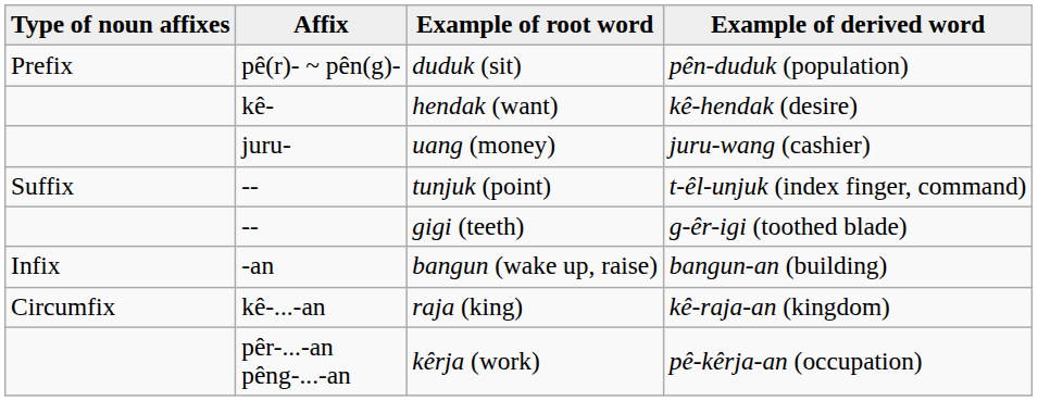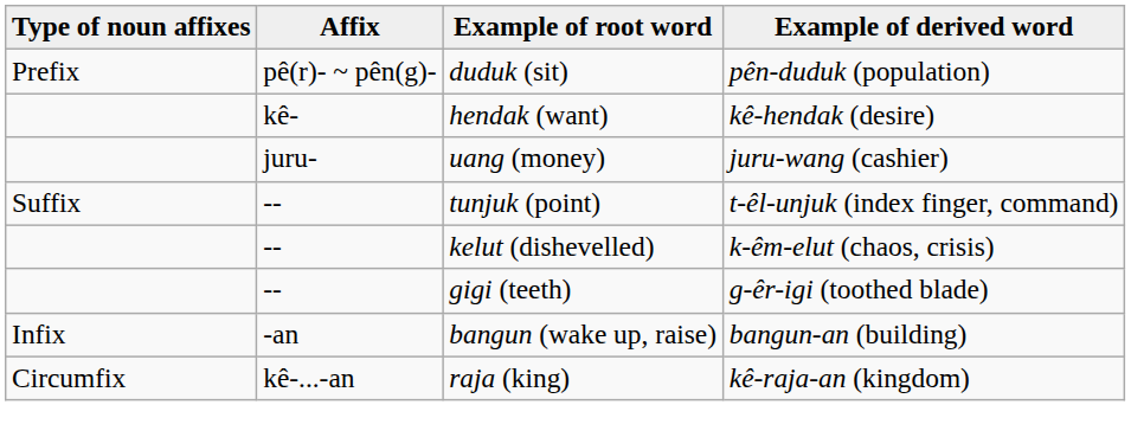+ row: -- | kelut (dishevelled) | k-êm-elut (chaos, crisis)
- row: pêr-...-an pêng-...-an | kêrja (work) | pê-kêrja-an (occupation)
